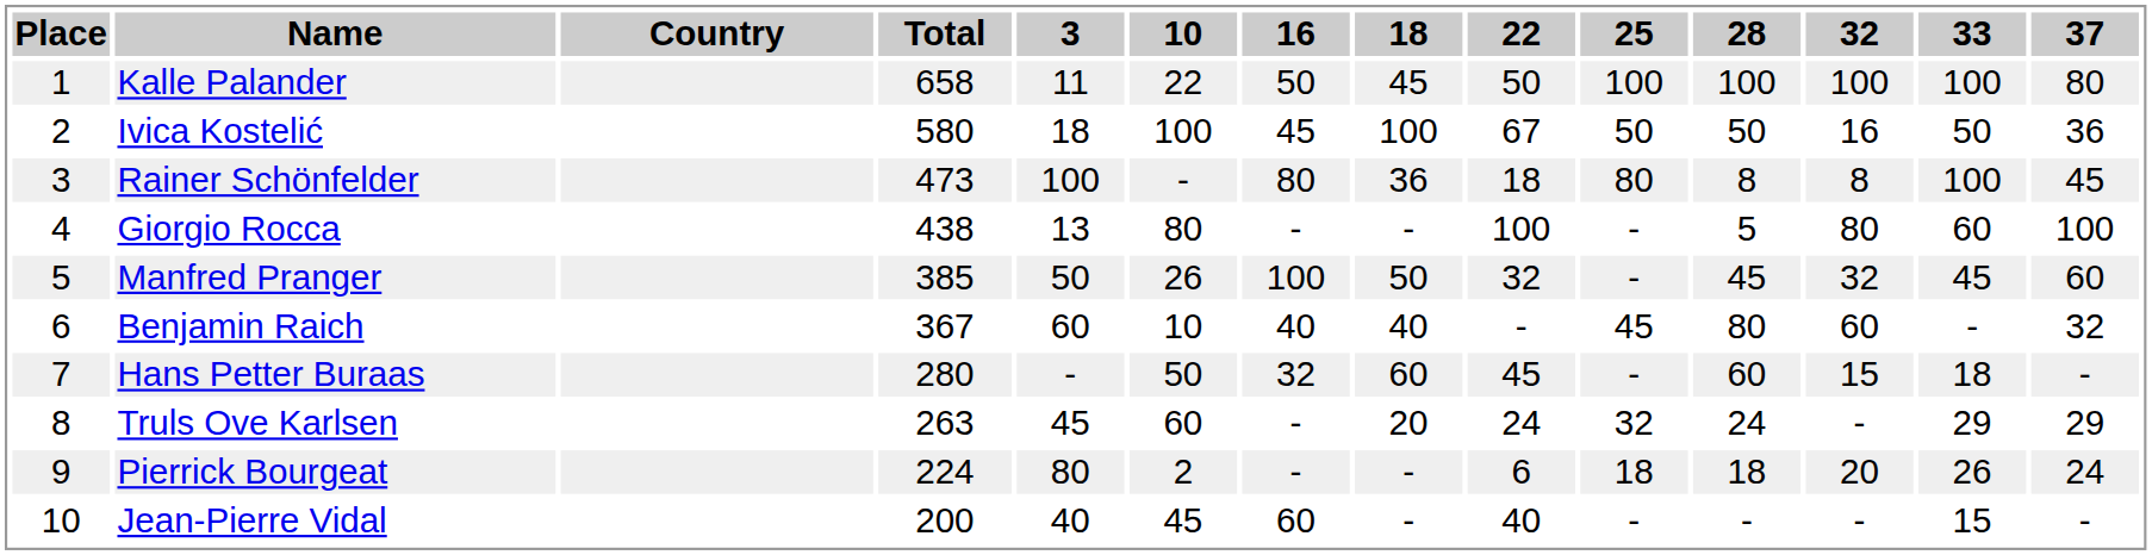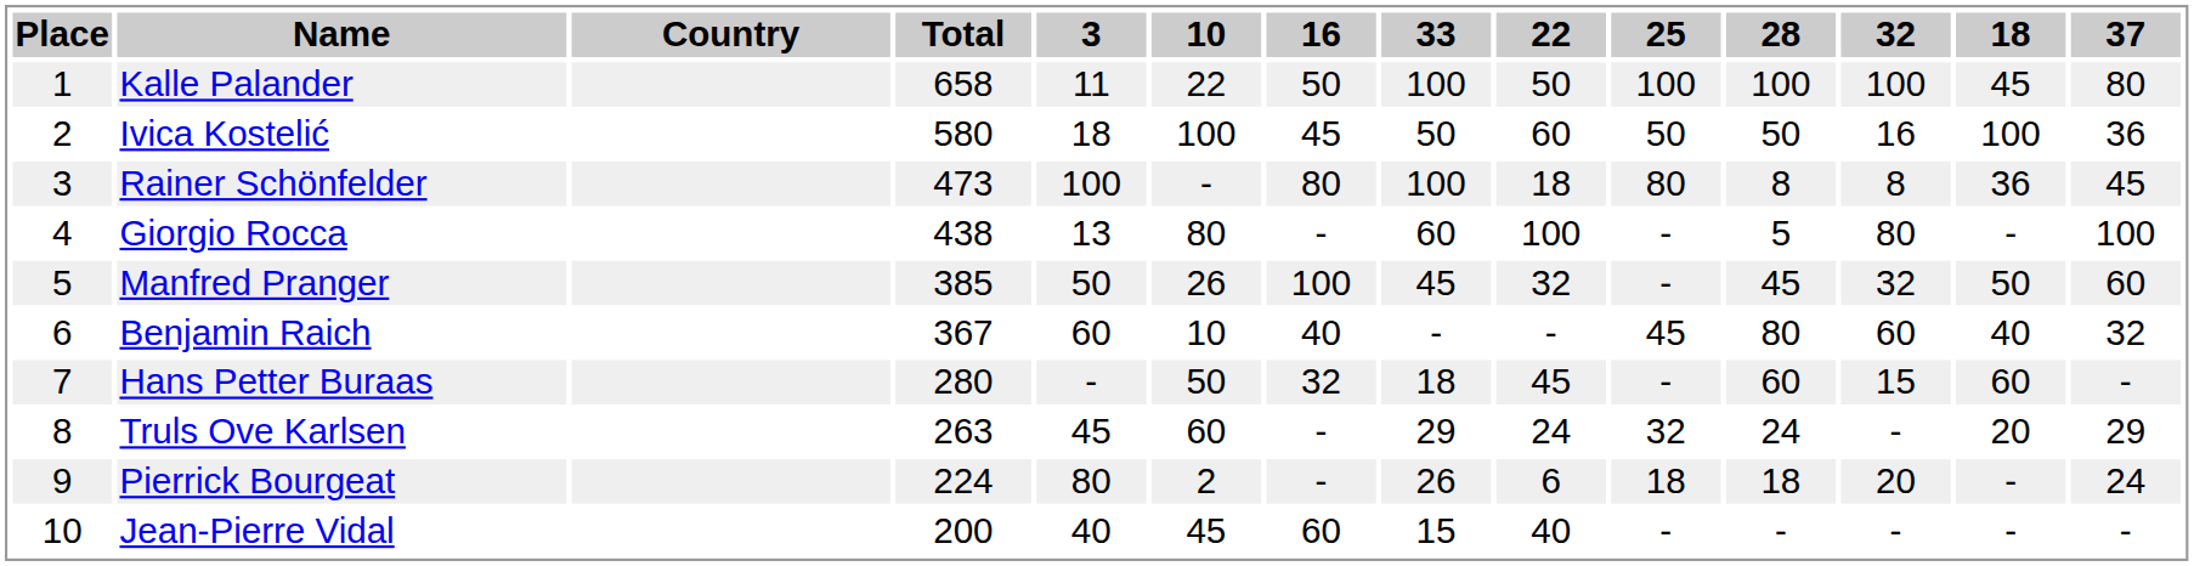columns swapped: 18 <-> 33
Ivica Kostelić | 22: 67 -> 60
